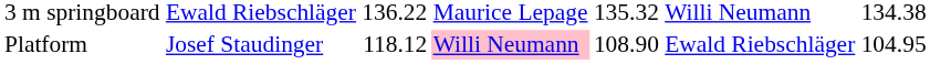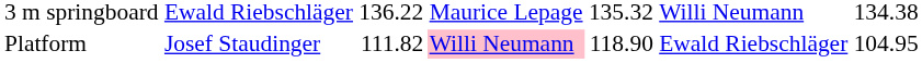Platform | column 3: 118.12 -> 111.82
Platform | column 5: 108.90 -> 118.90
